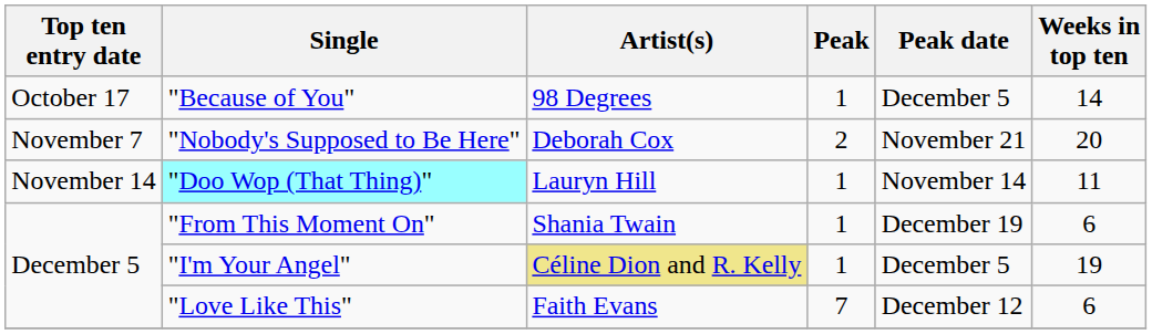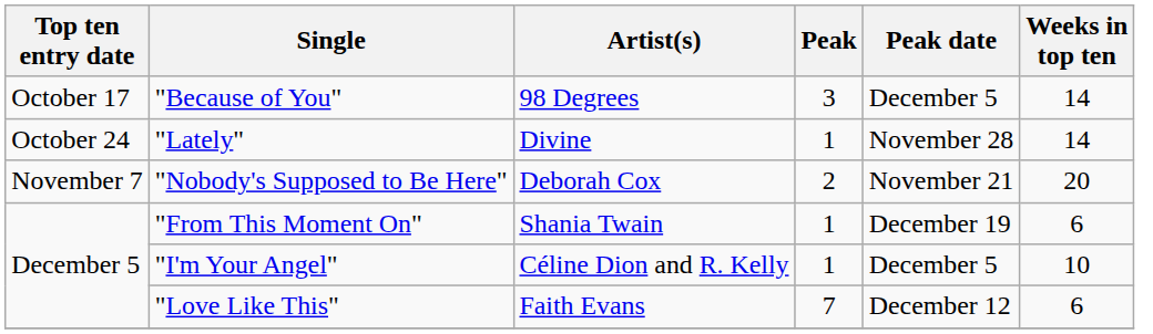"Because of You" | Peak: 1 -> 3
+ row: October 24 | "Lately" | Divine | 1 | November 28 | 14
- row: November 14 | "Doo Wop (That Thing)" | Lauryn Hill | 1 | November 14 | 11
"I'm Your Angel" | Artist(s): khaki background -> no background
"I'm Your Angel" | Weeks in top ten: 19 -> 10
